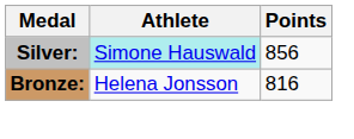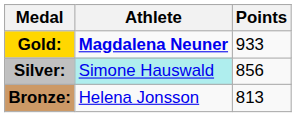+ row: Gold: | Magdalena Neuner | 933
Bronze: | Points: 816 -> 813
